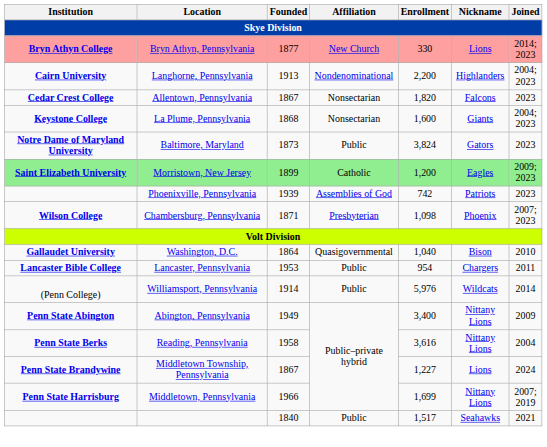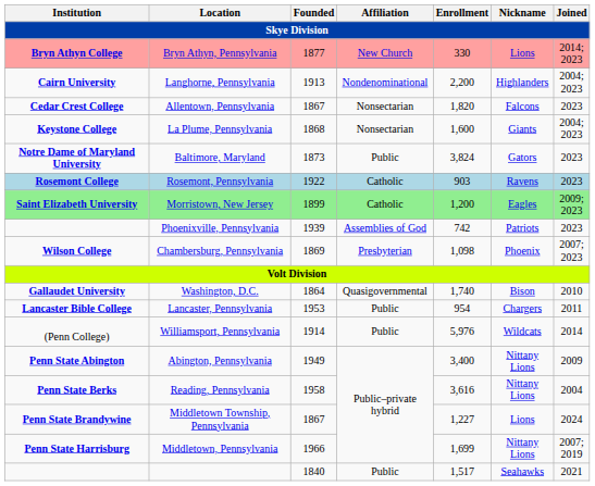+ row: Rosemont College | Rosemont, Pennsylvania | 1922 | Catholic | 903 | Ravens | 2023
Chambersburg, Pennsylvania | Founded: 1871 -> 1869
Washington, D.C. | Enrollment: 1,040 -> 1,740
